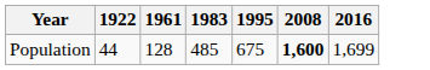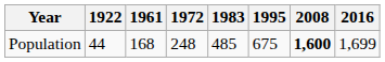+ column: 1972 | 248
Population | 1961: 128 -> 168
